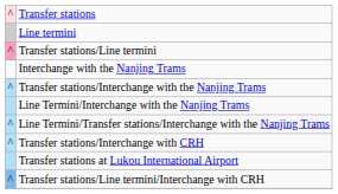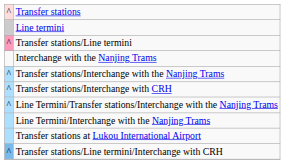rows swapped: Line Termini/Interchange with the Nanjing Trams <-> Transfer stations/Interchange with CRH
